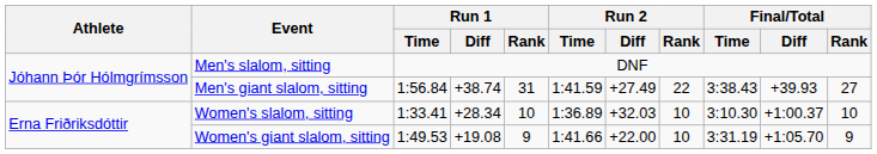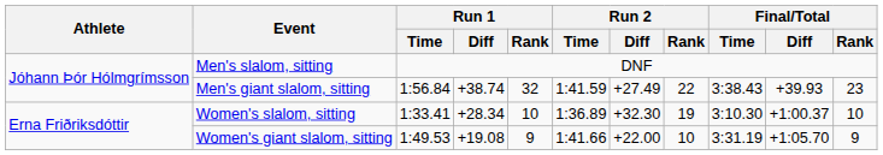Men's giant slalom, sitting | Run 1 / Rank: 31 -> 32
Men's giant slalom, sitting | Final/Total / Rank: 27 -> 23
Women's slalom, sitting | Run 2 / Diff: +32.03 -> +32.30
Women's slalom, sitting | Run 2 / Rank: 10 -> 19
